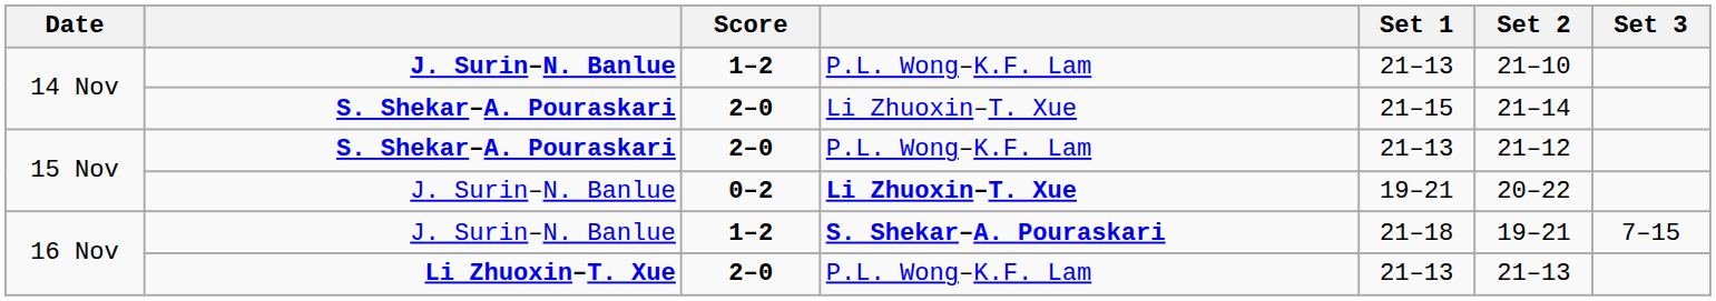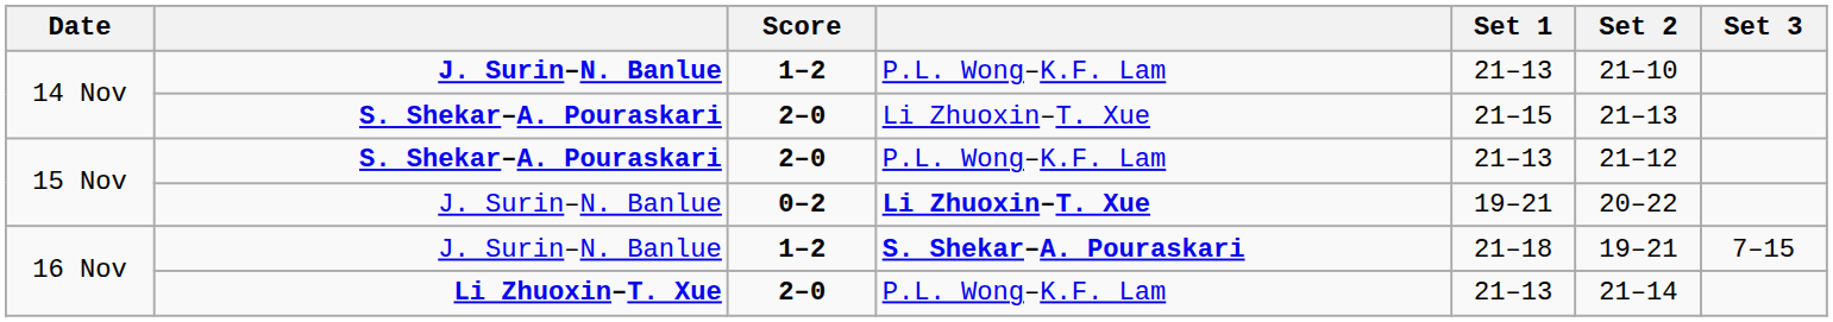14 Nov / S. Shekar–A. Pouraskari | Set 2: 21–14 -> 21–13
16 Nov / Li Zhuoxin–T. Xue | Set 2: 21–13 -> 21–14
